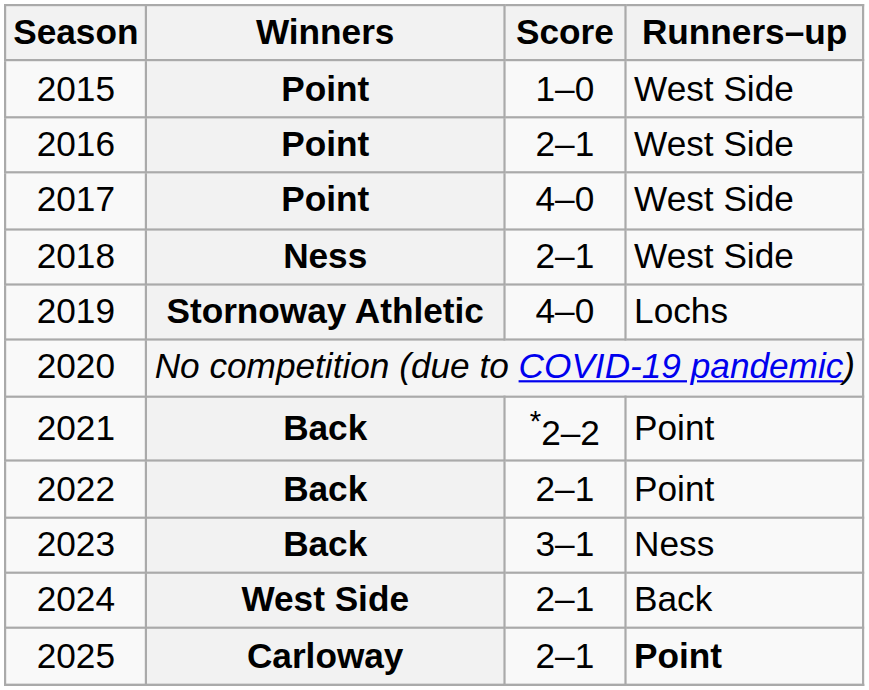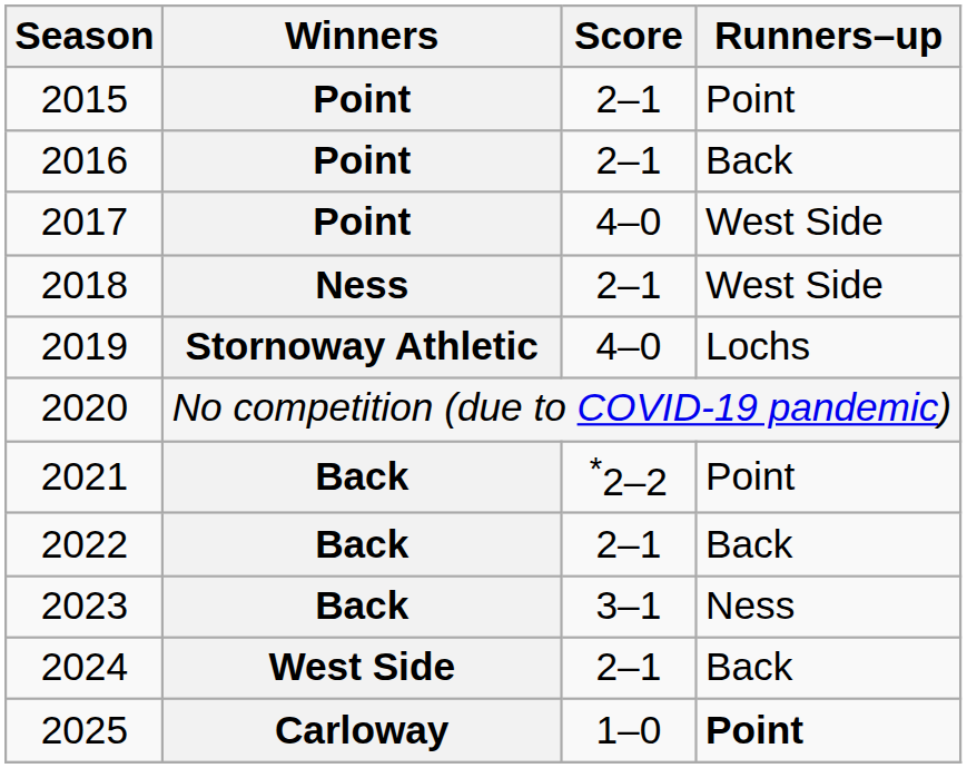2015 | Score: 1–0 -> 2–1
2015 | Runners–up: West Side -> Point
2016 | Runners–up: West Side -> Back
2022 | Runners–up: Point -> Back
2025 | Score: 2–1 -> 1–0
